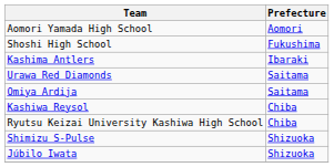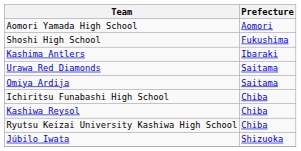+ row: Ichiritsu Funabashi High School | Chiba
- row: Shimizu S-Pulse | Shizuoka
